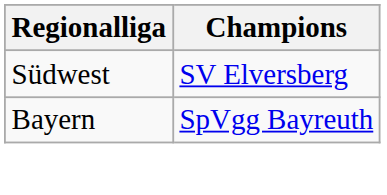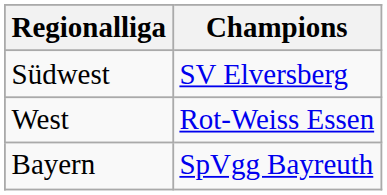+ row: West | Rot-Weiss Essen
